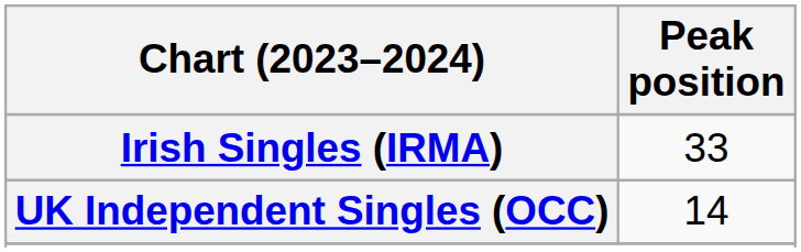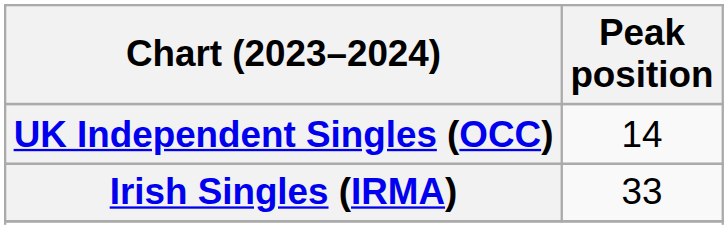rows swapped: Irish Singles (IRMA) <-> UK Independent Singles (OCC)
